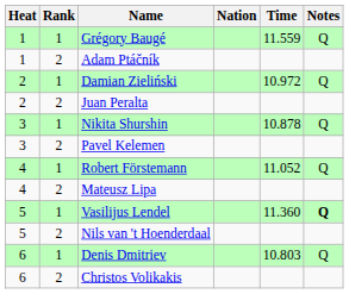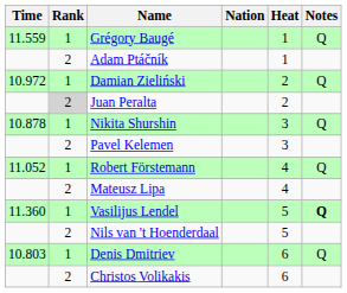columns swapped: Heat <-> Time
Juan Peralta | Rank: no background -> lightgrey background
